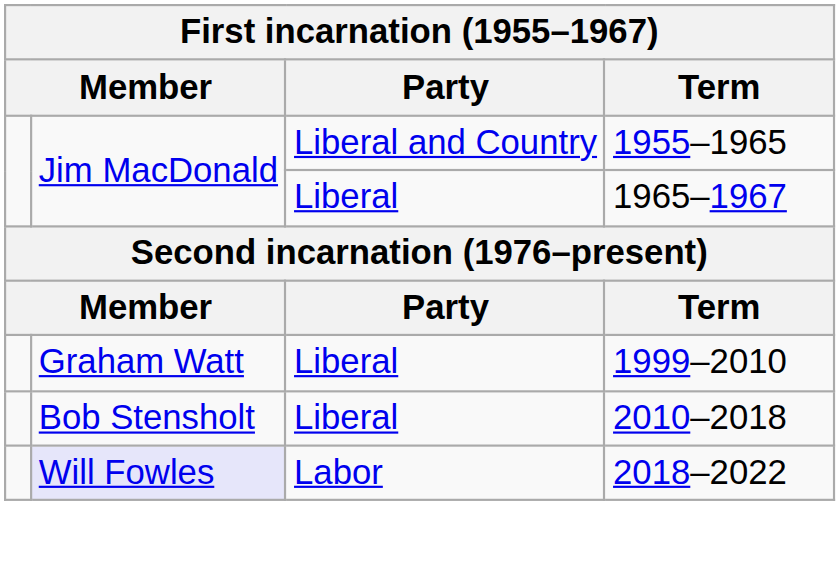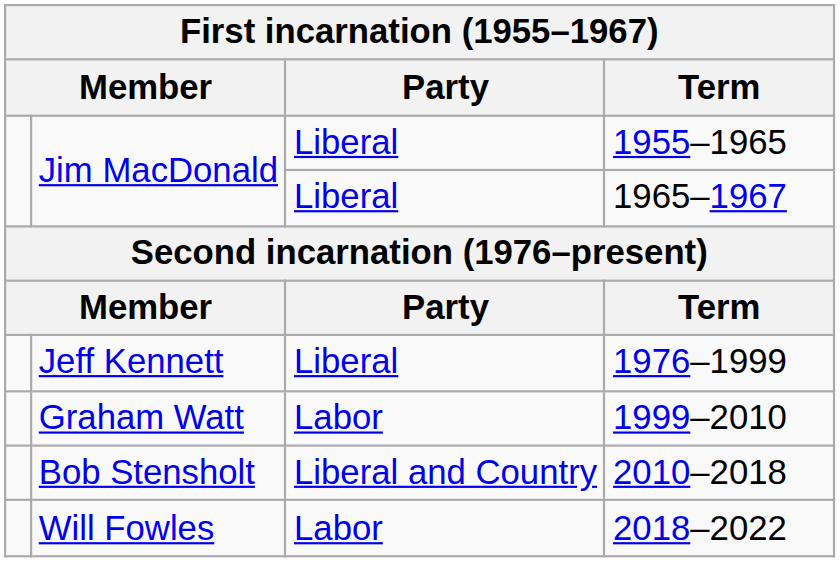1955–1965 | Party: Liberal and Country -> Liberal
+ row: Jeff Kennett | Liberal | 1976–1999
1999–2010 | Party: Liberal -> Labor
2010–2018 | Party: Liberal -> Liberal and Country
2018–2022 | column 2: lavender background -> no background
